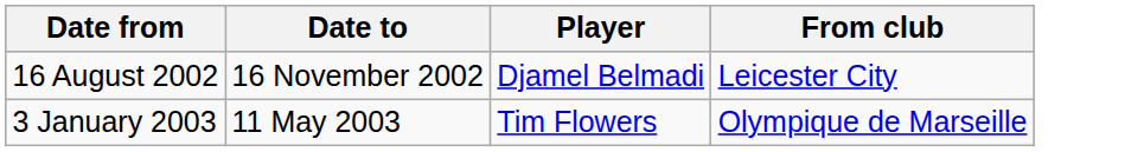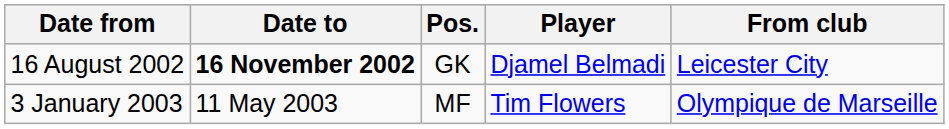+ column: Pos. | GK | MF
16 August 2002 | Date to: normal -> bold
